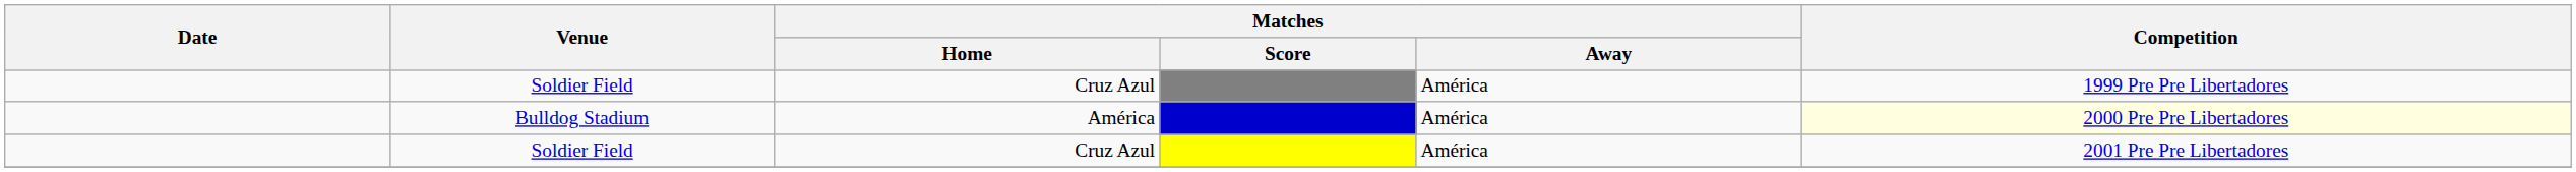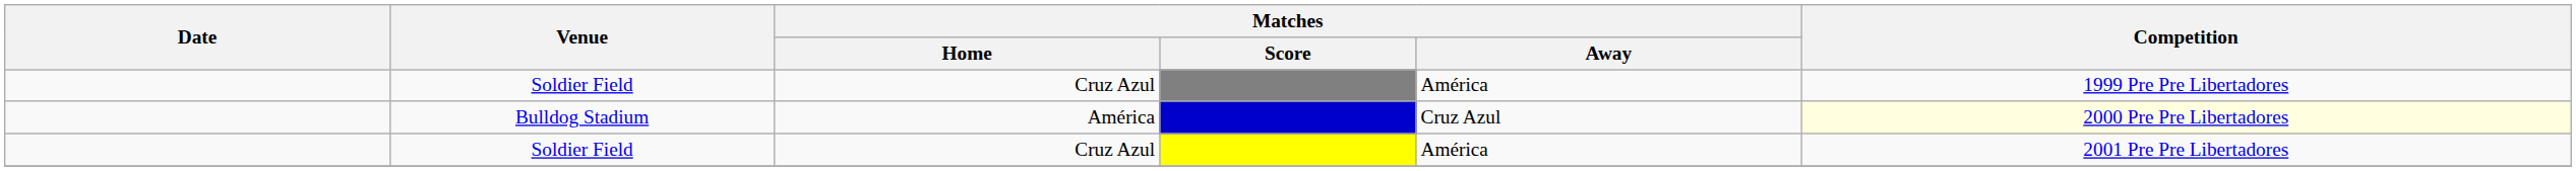Bulldog Stadium | Matches / Away: América -> Cruz Azul
